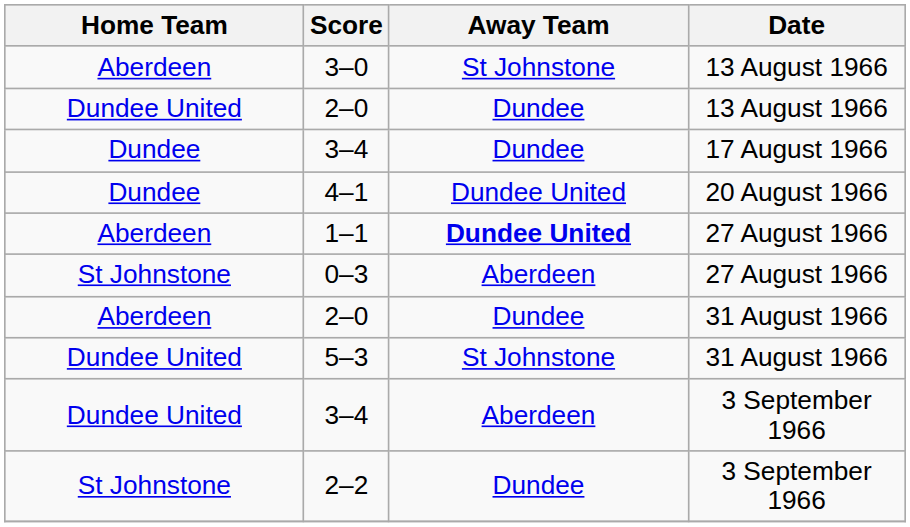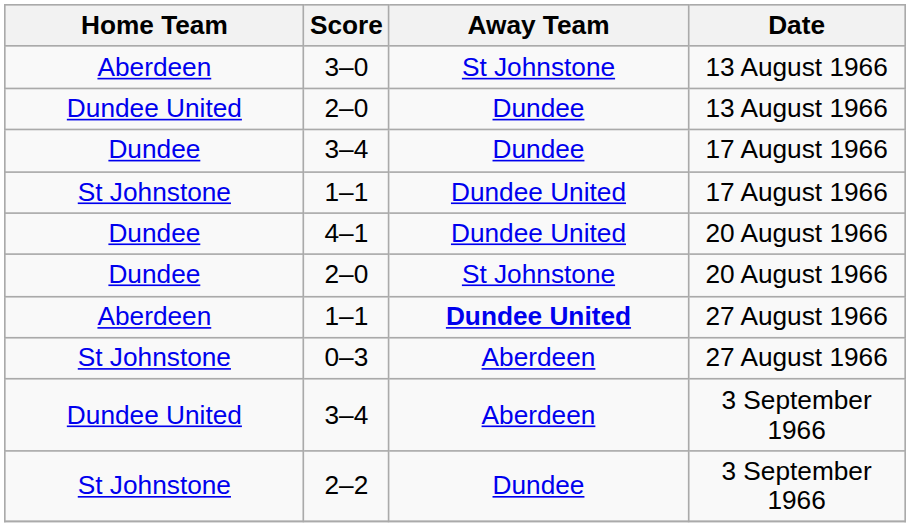+ row: St Johnstone | 1–1 | Dundee United | 17 August 1966
+ row: Dundee | 2–0 | St Johnstone | 20 August 1966
- row: Aberdeen | 2–0 | Dundee | 31 August 1966
- row: Dundee United | 5–3 | St Johnstone | 31 August 1966
